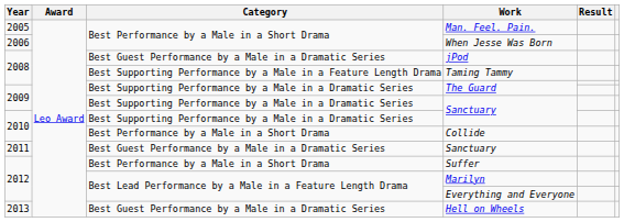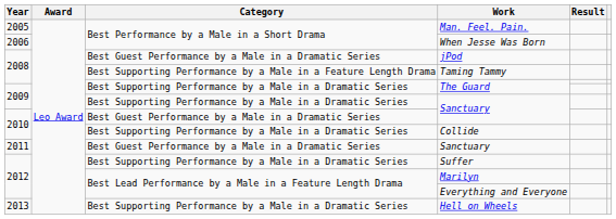2010 / Sanctuary | Category: Best Supporting Performance by a Male in a Dramatic Series -> Best Guest Performance by a Male in a Dramatic Series
Collide | Category: Best Performance by a Male in a Short Drama -> Best Supporting Performance by a Male in a Dramatic Series
Suffer | Category: Best Performance by a Male in a Short Drama -> Best Supporting Performance by a Male in a Dramatic Series
Hell on Wheels | Category: Best Guest Performance by a Male in a Dramatic Series -> Best Supporting Performance by a Male in a Dramatic Series
